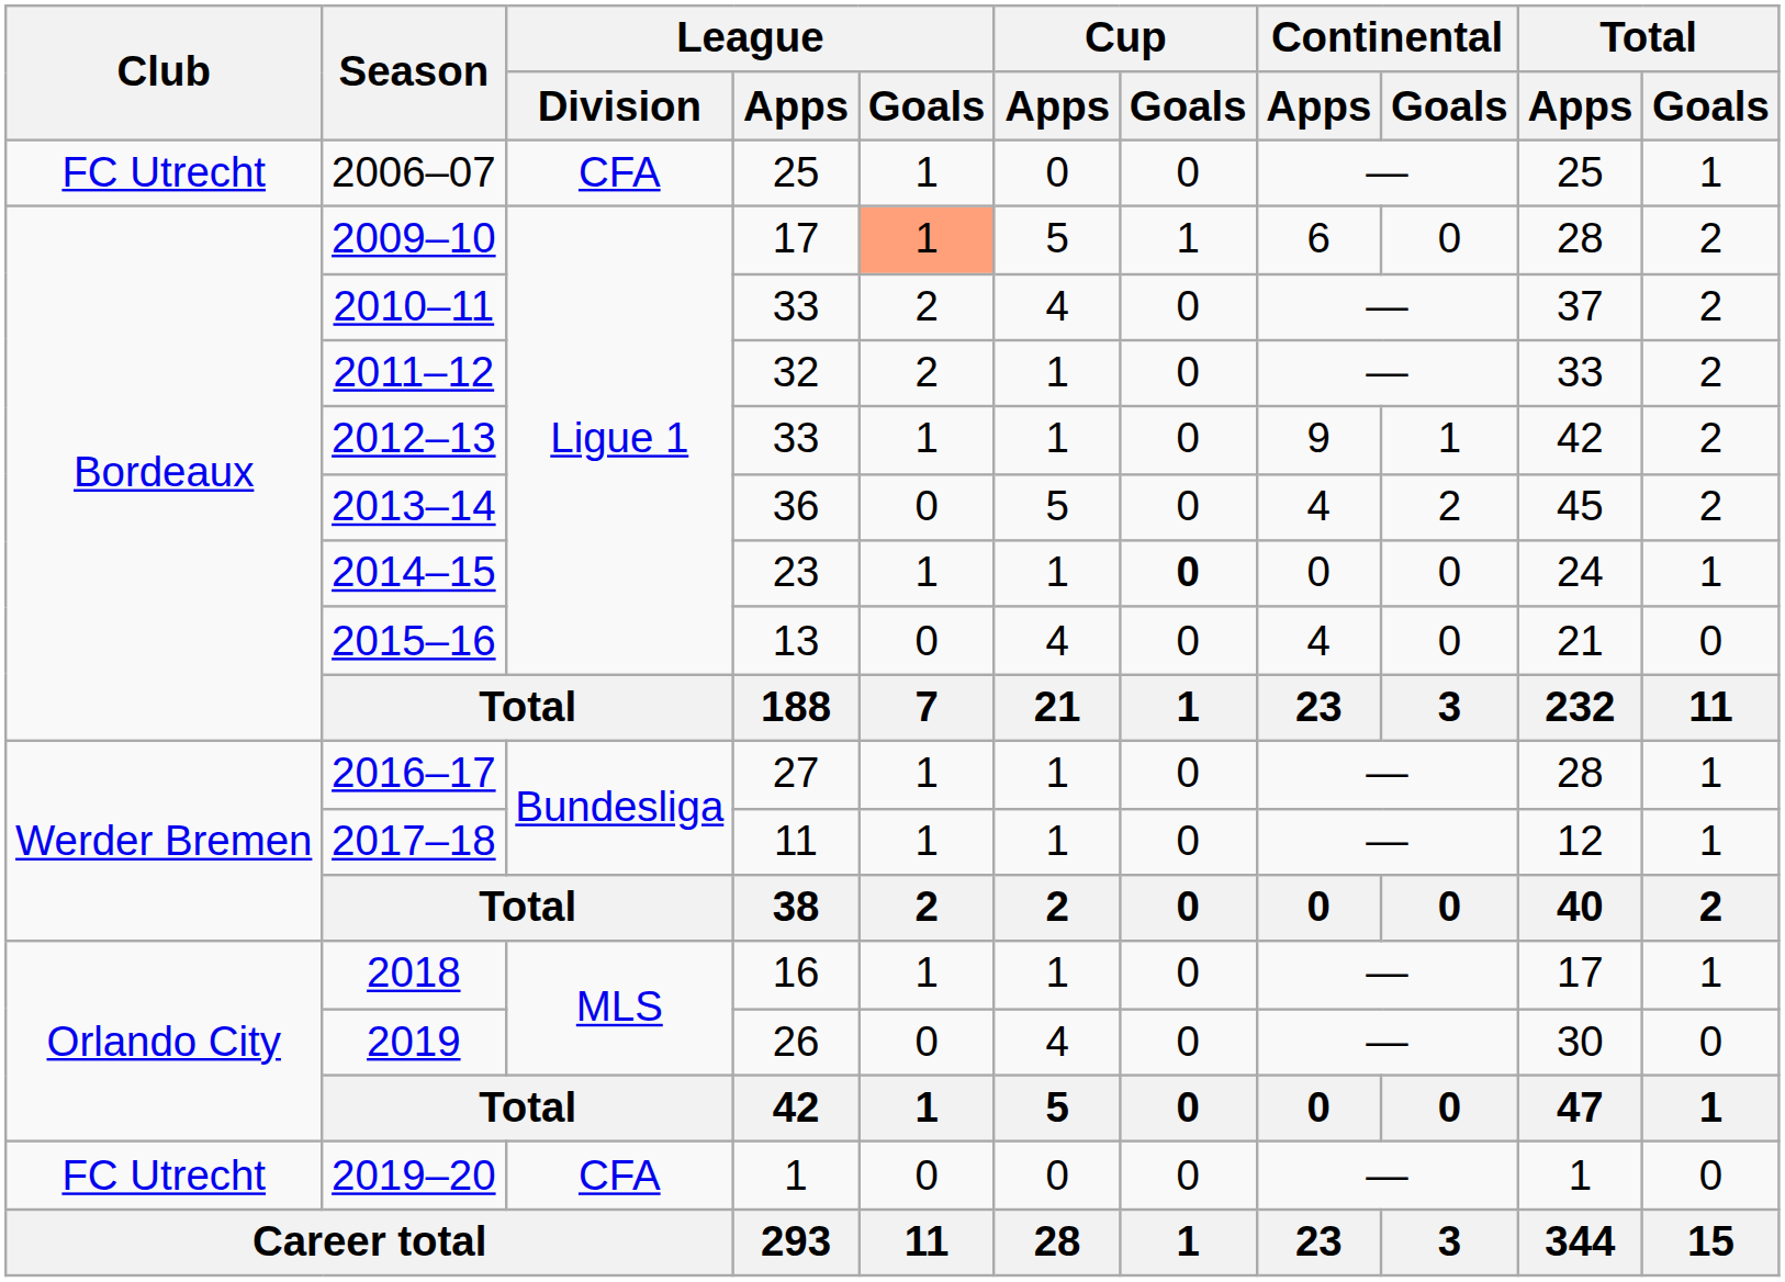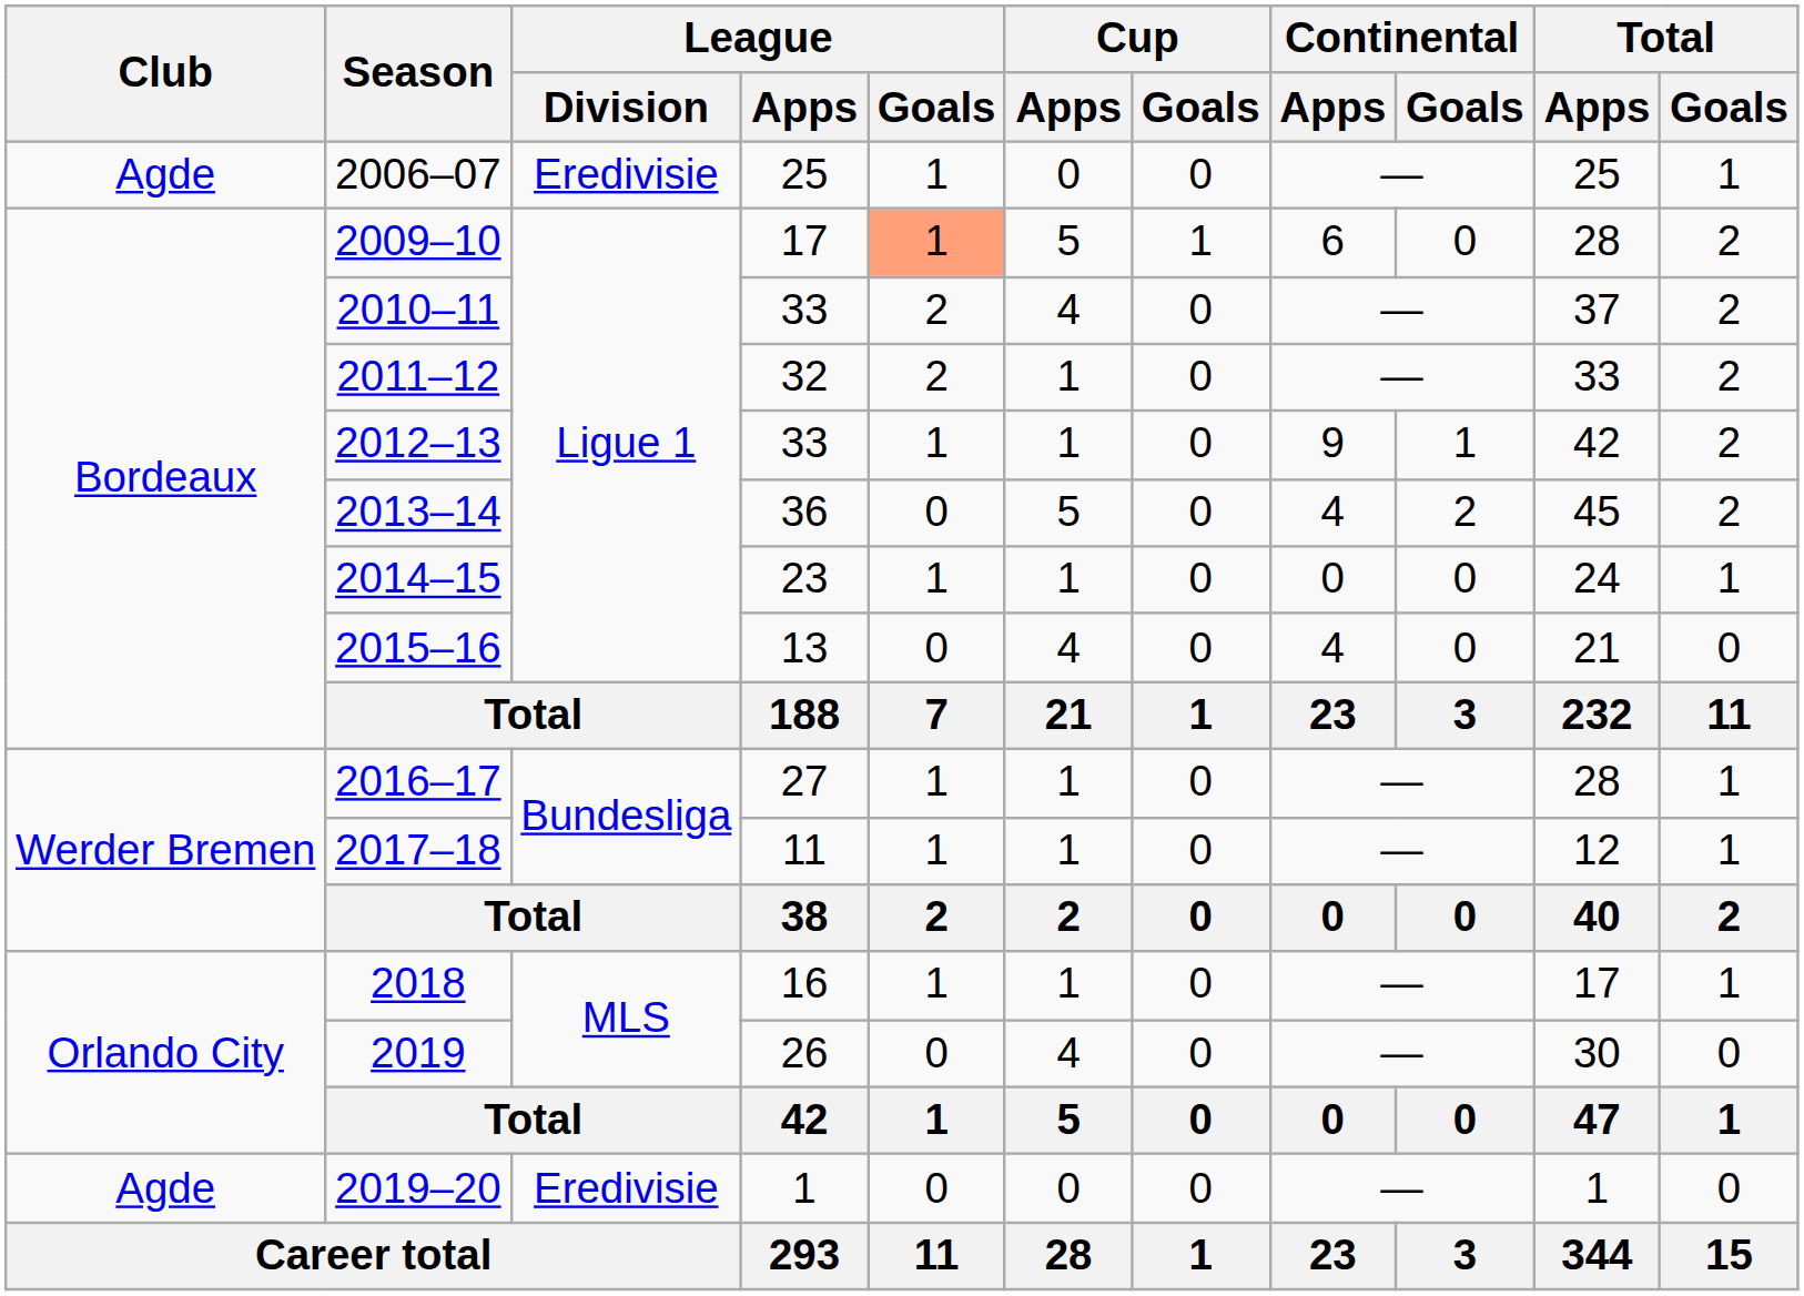2006–07 | Club: FC Utrecht -> Agde
2006–07 | League / Division: CFA -> Eredivisie
2014–15 | Cup / Goals: bold -> normal
2019–20 | Club: FC Utrecht -> Agde
2019–20 | League / Division: CFA -> Eredivisie
